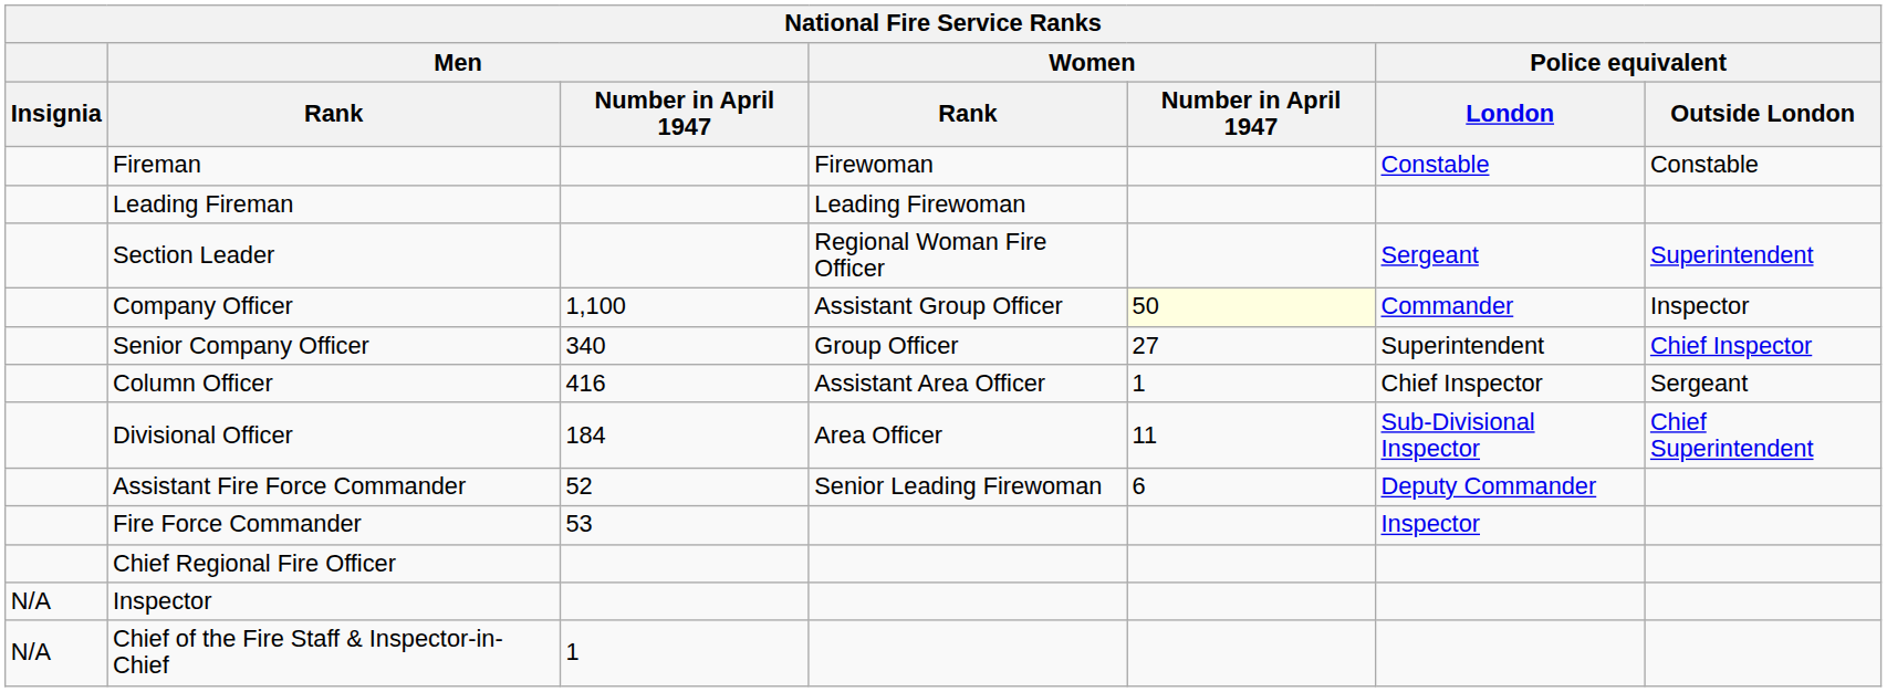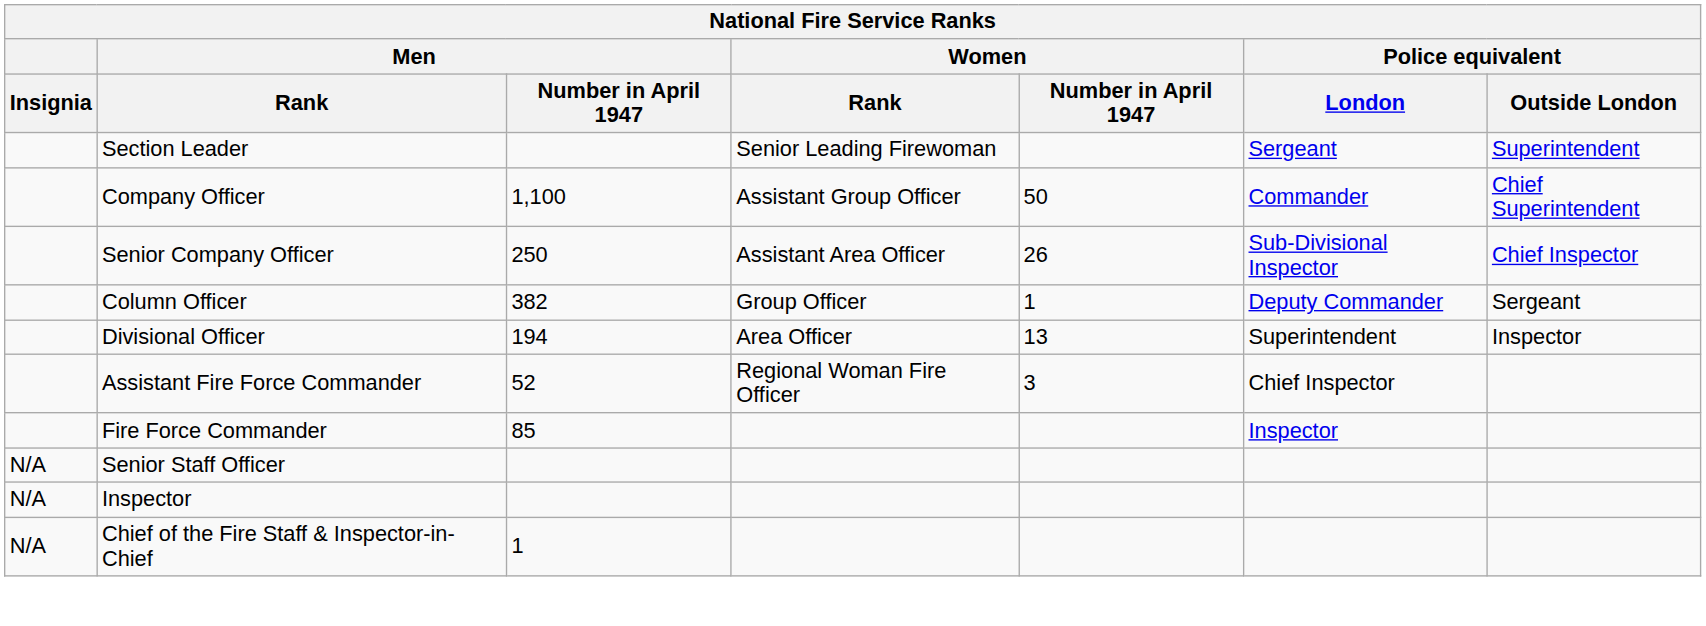- row: Fireman | Firewoman | Constable | Constable
- row: Leading Fireman | Leading Firewoman
Section Leader | Women / Rank: Regional Woman Fire Officer -> Senior Leading Firewoman
Company Officer | Women / Number in April 1947: lightyellow background -> no background
Company Officer | Police equivalent / Outside London: Inspector -> Chief Superintendent
Senior Company Officer | Men / Number in April 1947: 340 -> 250
Senior Company Officer | Women / Rank: Group Officer -> Assistant Area Officer
Senior Company Officer | Women / Number in April 1947: 27 -> 26
Senior Company Officer | Police equivalent / London: Superintendent -> Sub-Divisional Inspector
Column Officer | Men / Number in April 1947: 416 -> 382
Column Officer | Women / Rank: Assistant Area Officer -> Group Officer
Column Officer | Police equivalent / London: Chief Inspector -> Deputy Commander
Divisional Officer | Men / Number in April 1947: 184 -> 194
Divisional Officer | Women / Number in April 1947: 11 -> 13
Divisional Officer | Police equivalent / London: Sub-Divisional Inspector -> Superintendent
Divisional Officer | Police equivalent / Outside London: Chief Superintendent -> Inspector
Assistant Fire Force Commander | Women / Rank: Senior Leading Firewoman -> Regional Woman Fire Officer
Assistant Fire Force Commander | Women / Number in April 1947: 6 -> 3
Assistant Fire Force Commander | Police equivalent / London: Deputy Commander -> Chief Inspector
Fire Force Commander | Men / Number in April 1947: 53 -> 85
- row: Chief Regional Fire Officer
+ row: N/A | Senior Staff Officer
